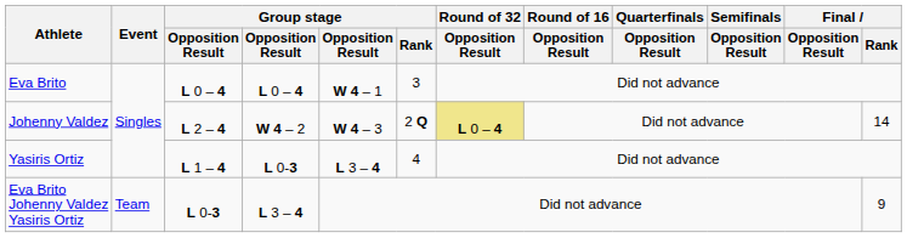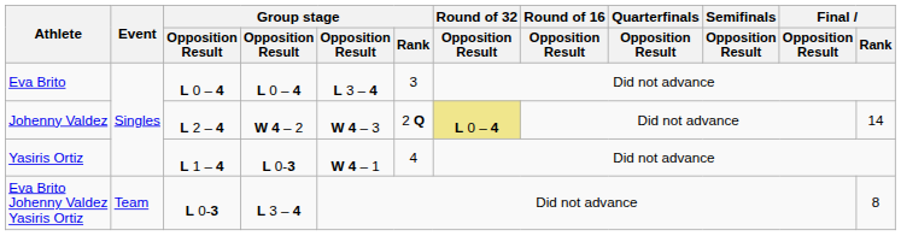Eva Brito | column 5: W 4 – 1 -> L 3 – 4
Yasiris Ortiz | column 5: L 3 – 4 -> W 4 – 1
Eva Brito Johenny Valdez Yasiris Ortiz | Final / Rank: 9 -> 8
